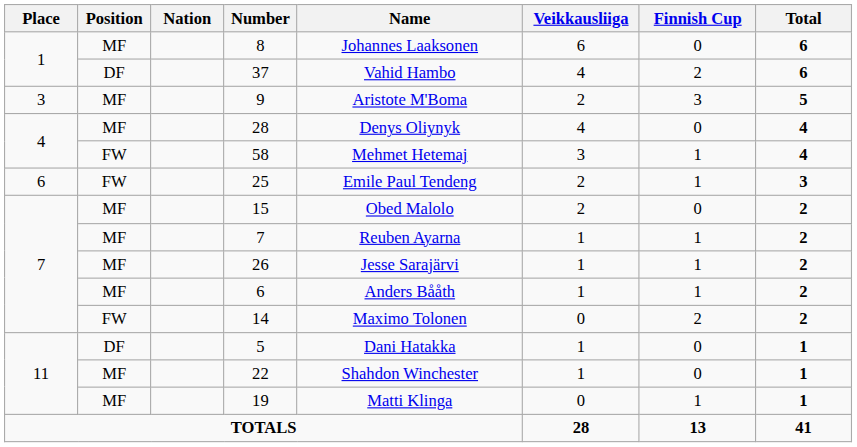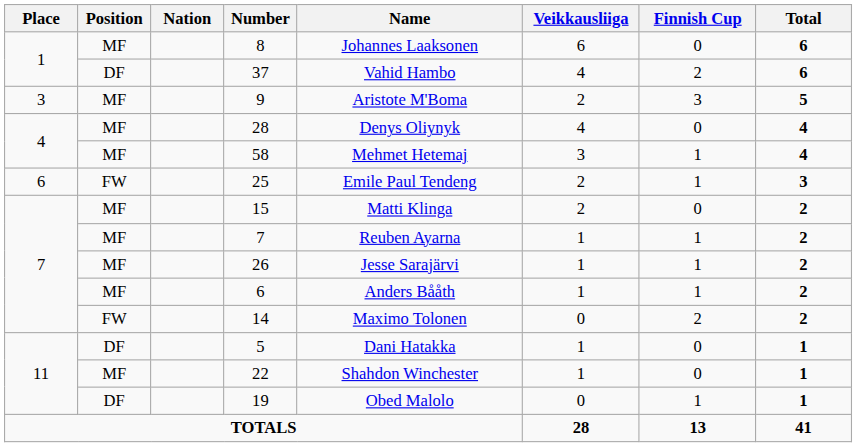58 | Position: FW -> MF
15 | Name: Obed Malolo -> Matti Klinga
19 | Position: MF -> DF
19 | Name: Matti Klinga -> Obed Malolo
